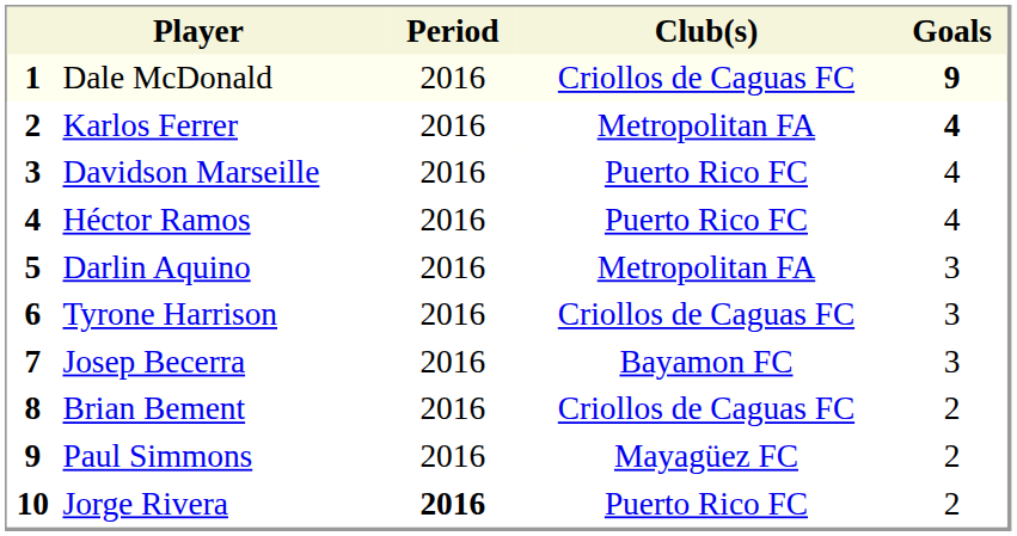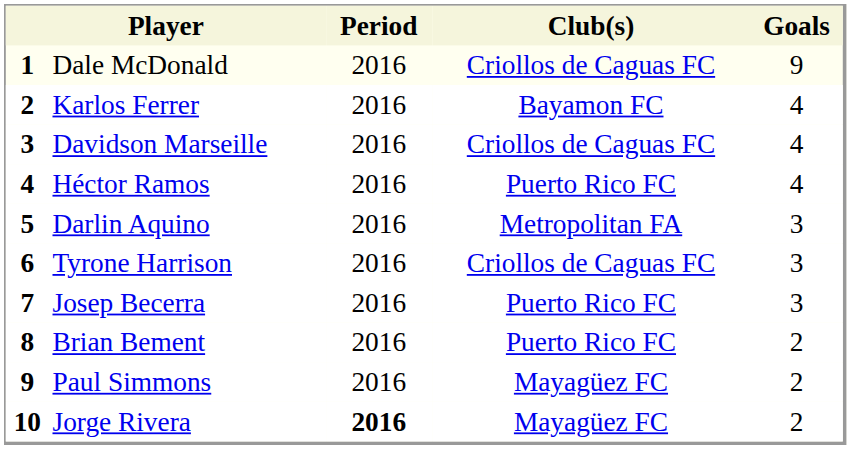Dale McDonald | Goals: bold -> normal
Karlos Ferrer | Club(s): Metropolitan FA -> Bayamon FC
Karlos Ferrer | Goals: bold -> normal
Davidson Marseille | Club(s): Puerto Rico FC -> Criollos de Caguas FC
Josep Becerra | Club(s): Bayamon FC -> Puerto Rico FC
Brian Bement | Club(s): Criollos de Caguas FC -> Puerto Rico FC
Jorge Rivera | Club(s): Puerto Rico FC -> Mayagüez FC
